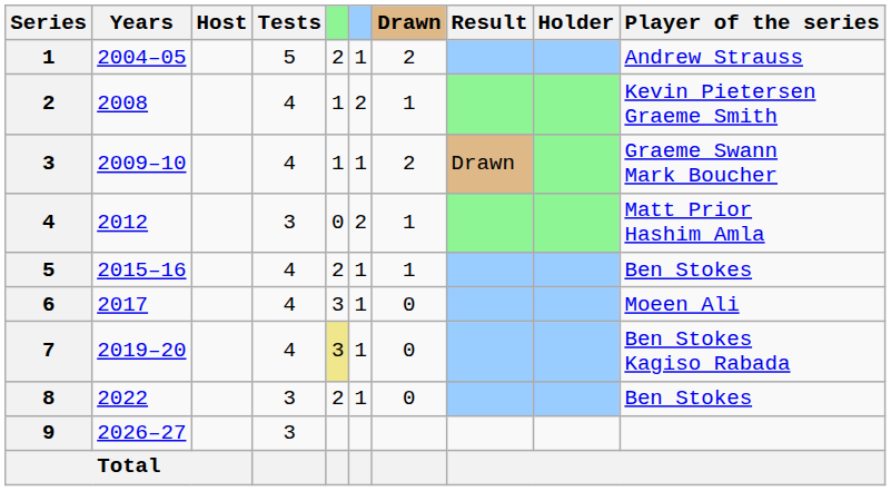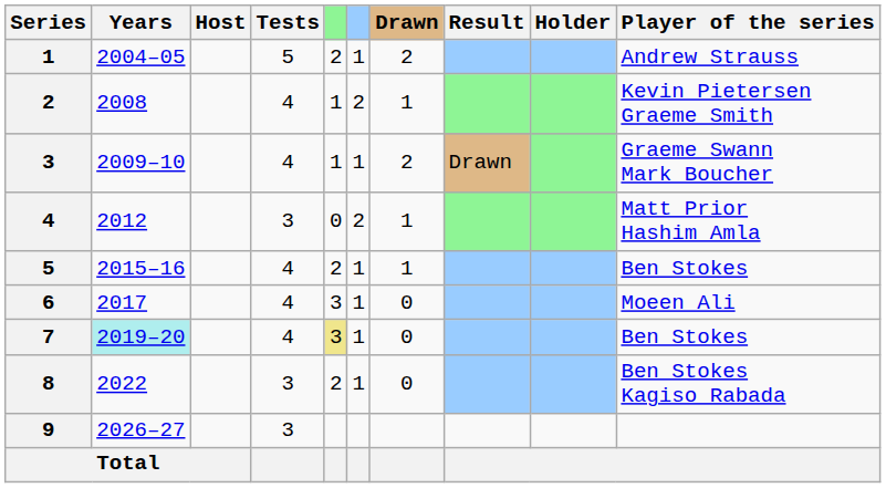7 | Years: no background -> paleturquoise background
7 | Player of the series: Ben Stokes Kagiso Rabada -> Ben Stokes
8 | Player of the series: Ben Stokes -> Ben Stokes Kagiso Rabada
